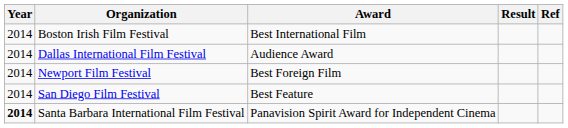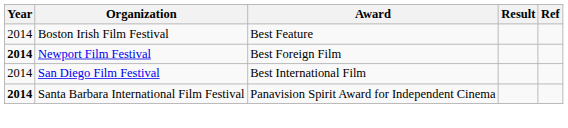Boston Irish Film Festival | Award: Best International Film -> Best Feature
- row: 2014 | Dallas International Film Festival | Audience Award
Newport Film Festival | Year: normal -> bold
San Diego Film Festival | Award: Best Feature -> Best International Film
